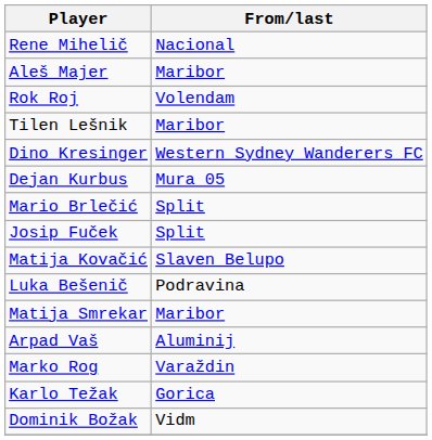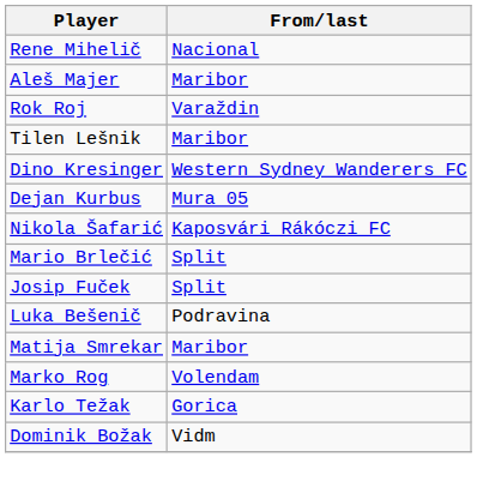Rok Roj | From/last: Volendam -> Varaždin
+ row: Nikola Šafarić | Kaposvári Rákóczi FC
- row: Matija Kovačić | Slaven Belupo
- row: Arpad Vaš | Aluminij
Marko Rog | From/last: Varaždin -> Volendam
